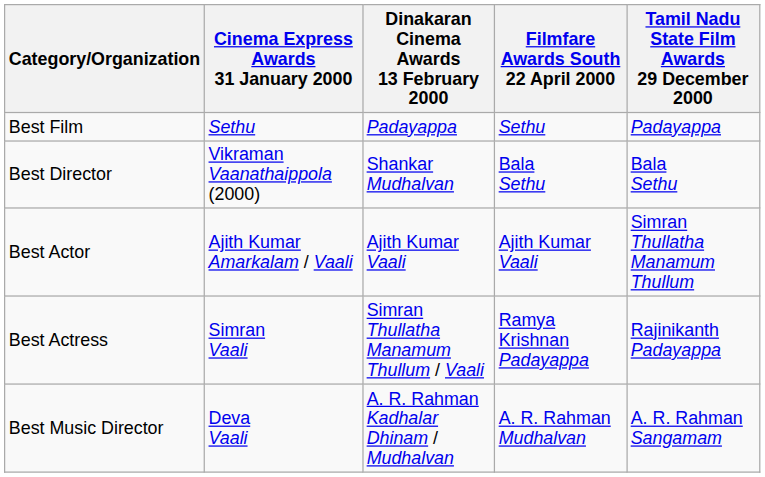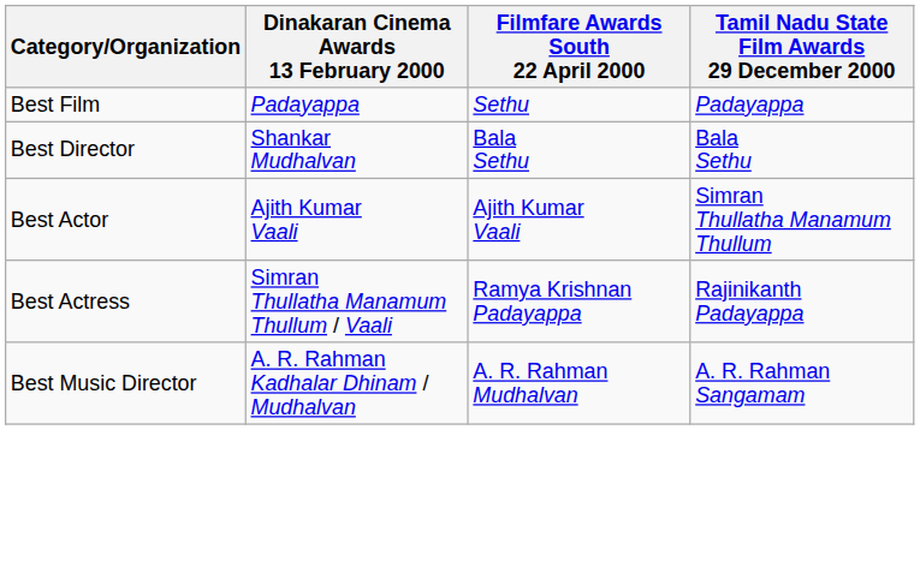- column: Cinema Express Awards 31 January 2000 | Sethu | Vikraman Vaanathaippola (2000) | Ajith Kumar Amarkalam / Vaali | Simran Vaali | Deva Vaali
